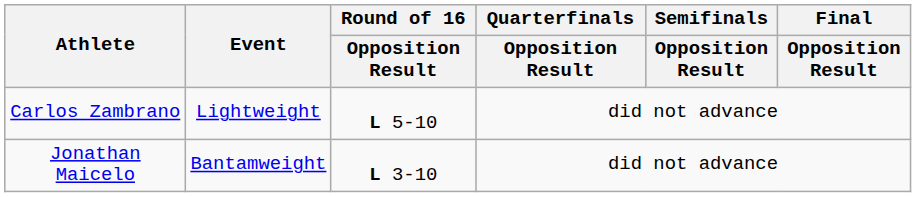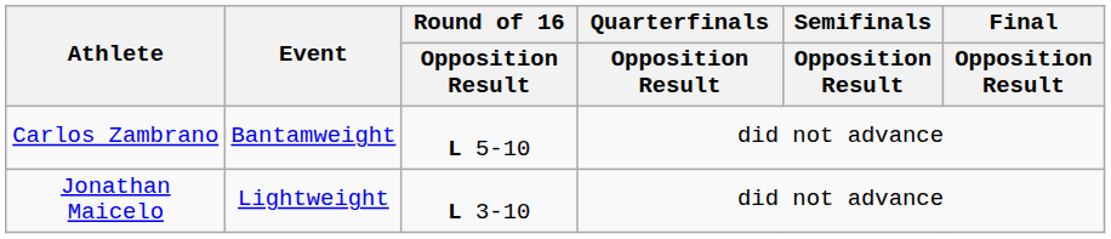Carlos Zambrano | Event: Lightweight -> Bantamweight
Jonathan Maicelo | Event: Bantamweight -> Lightweight
